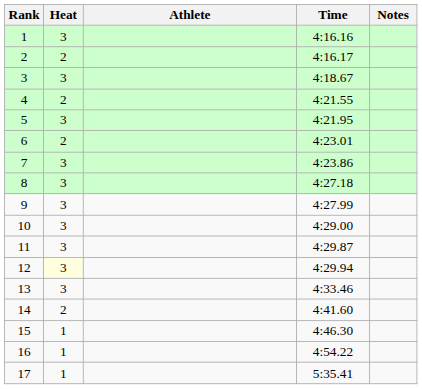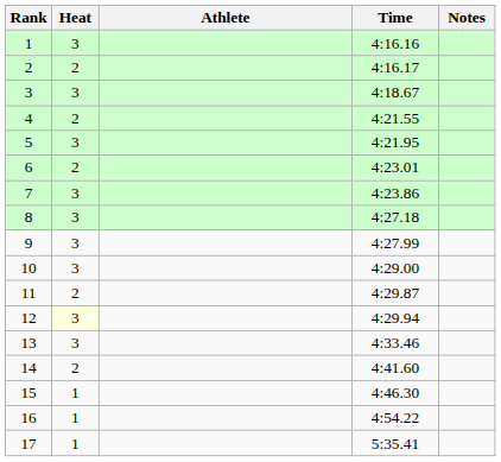11 | Heat: 3 -> 2
